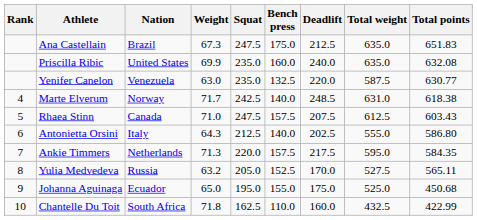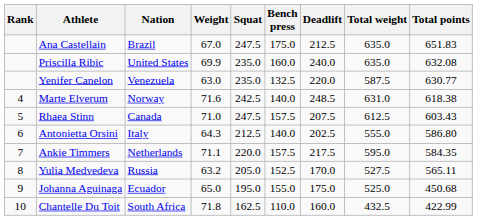Ana Castellain | Weight: 67.3 -> 67.0
Marte Elverum | Weight: 71.7 -> 71.6
Ankie Timmers | Weight: 71.3 -> 71.1
